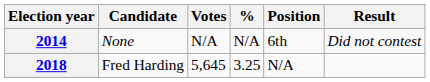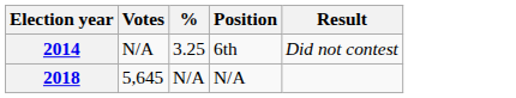- column: Candidate | None | Fred Harding
2014 | %: N/A -> 3.25
2018 | %: 3.25 -> N/A
